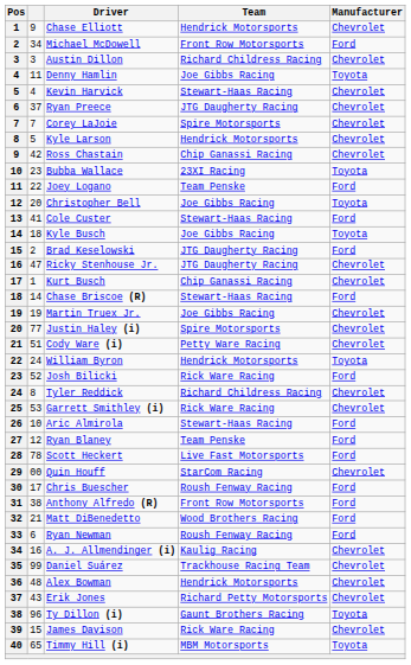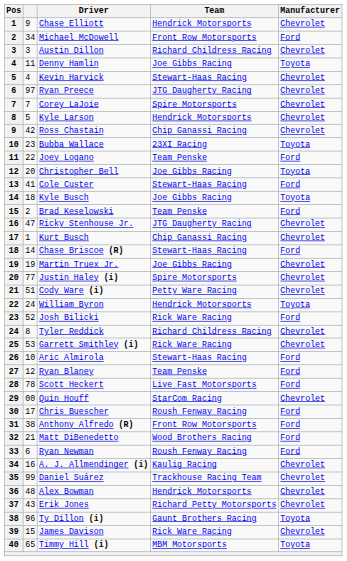Ryan Preece | column 2: 37 -> 97
Brad Keselowski | Team: JTG Daugherty Racing -> Team Penske
